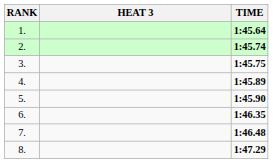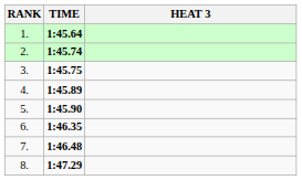columns swapped: HEAT 3 <-> TIME
